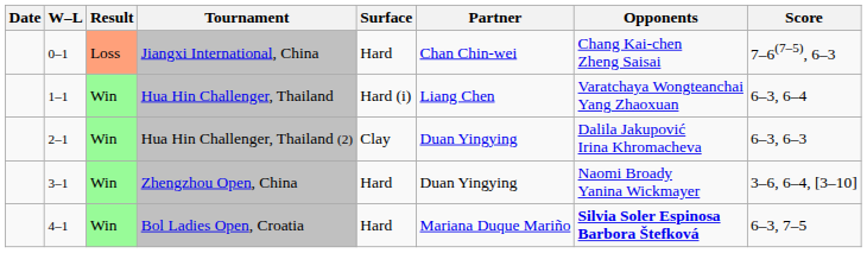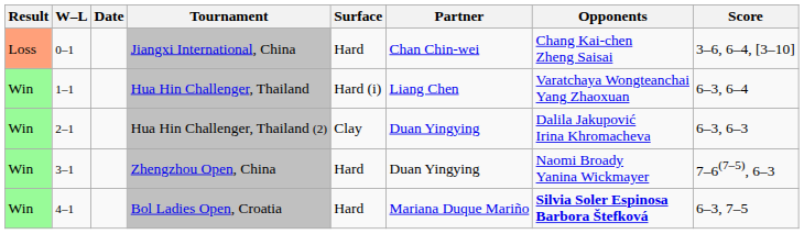columns swapped: Result <-> Date
Jiangxi International, China | Score: 7–6(7–5), 6–3 -> 3–6, 6–4, [3–10]
Zhengzhou Open, China | Score: 3–6, 6–4, [3–10] -> 7–6(7–5), 6–3
